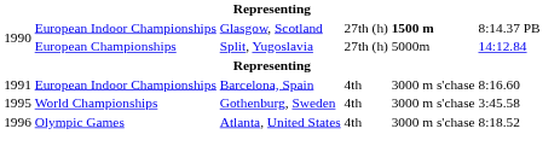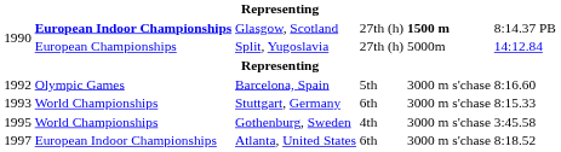Glasgow, Scotland | column 2: normal -> bold
Barcelona, Spain | column 1: 1991 -> 1992
Barcelona, Spain | column 2: European Indoor Championships -> Olympic Games
Barcelona, Spain | column 4: 4th -> 5th
+ row: 1993 | World Championships | Stuttgart, Germany | 6th | 3000 m s'chase | 8:15.33
Atlanta, United States | column 1: 1996 -> 1997
Atlanta, United States | column 2: Olympic Games -> European Indoor Championships
Atlanta, United States | column 4: 4th -> 6th
